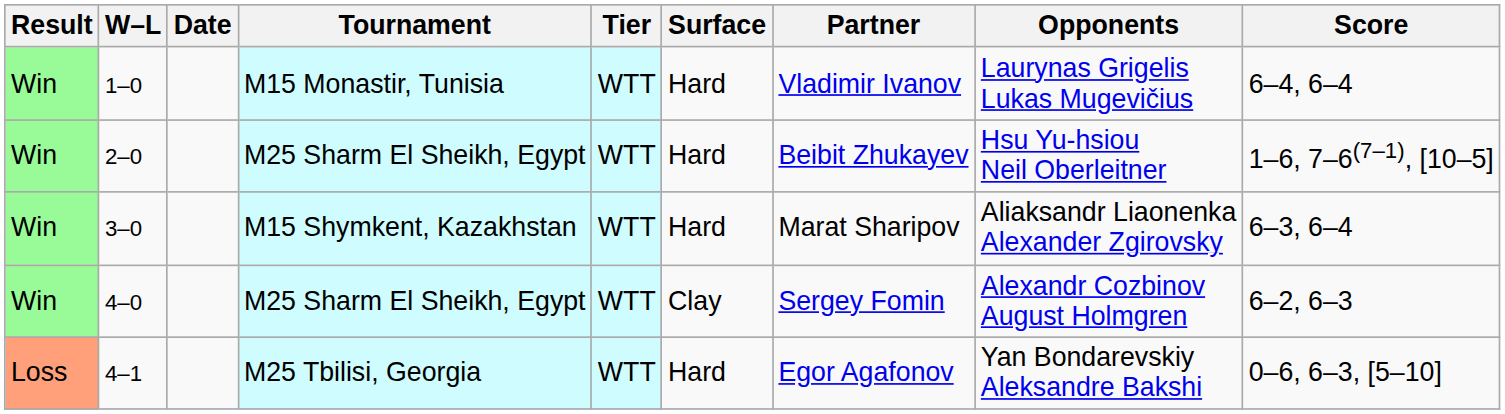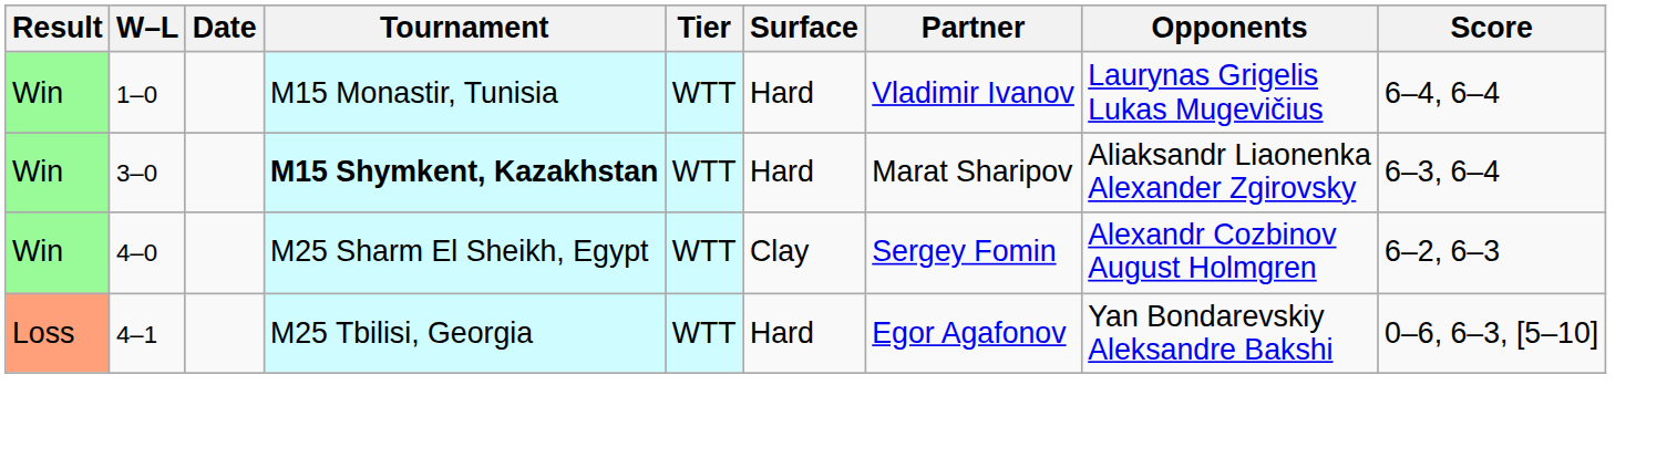- row: Win | 2–0 | M25 Sharm El Sheikh, Egypt | WTT | Hard | Beibit Zhukayev | Hsu Yu-hsiou Neil Oberleitner | 1–6, 7–6(7–1), [10–5]
3–0 | Tournament: normal -> bold
